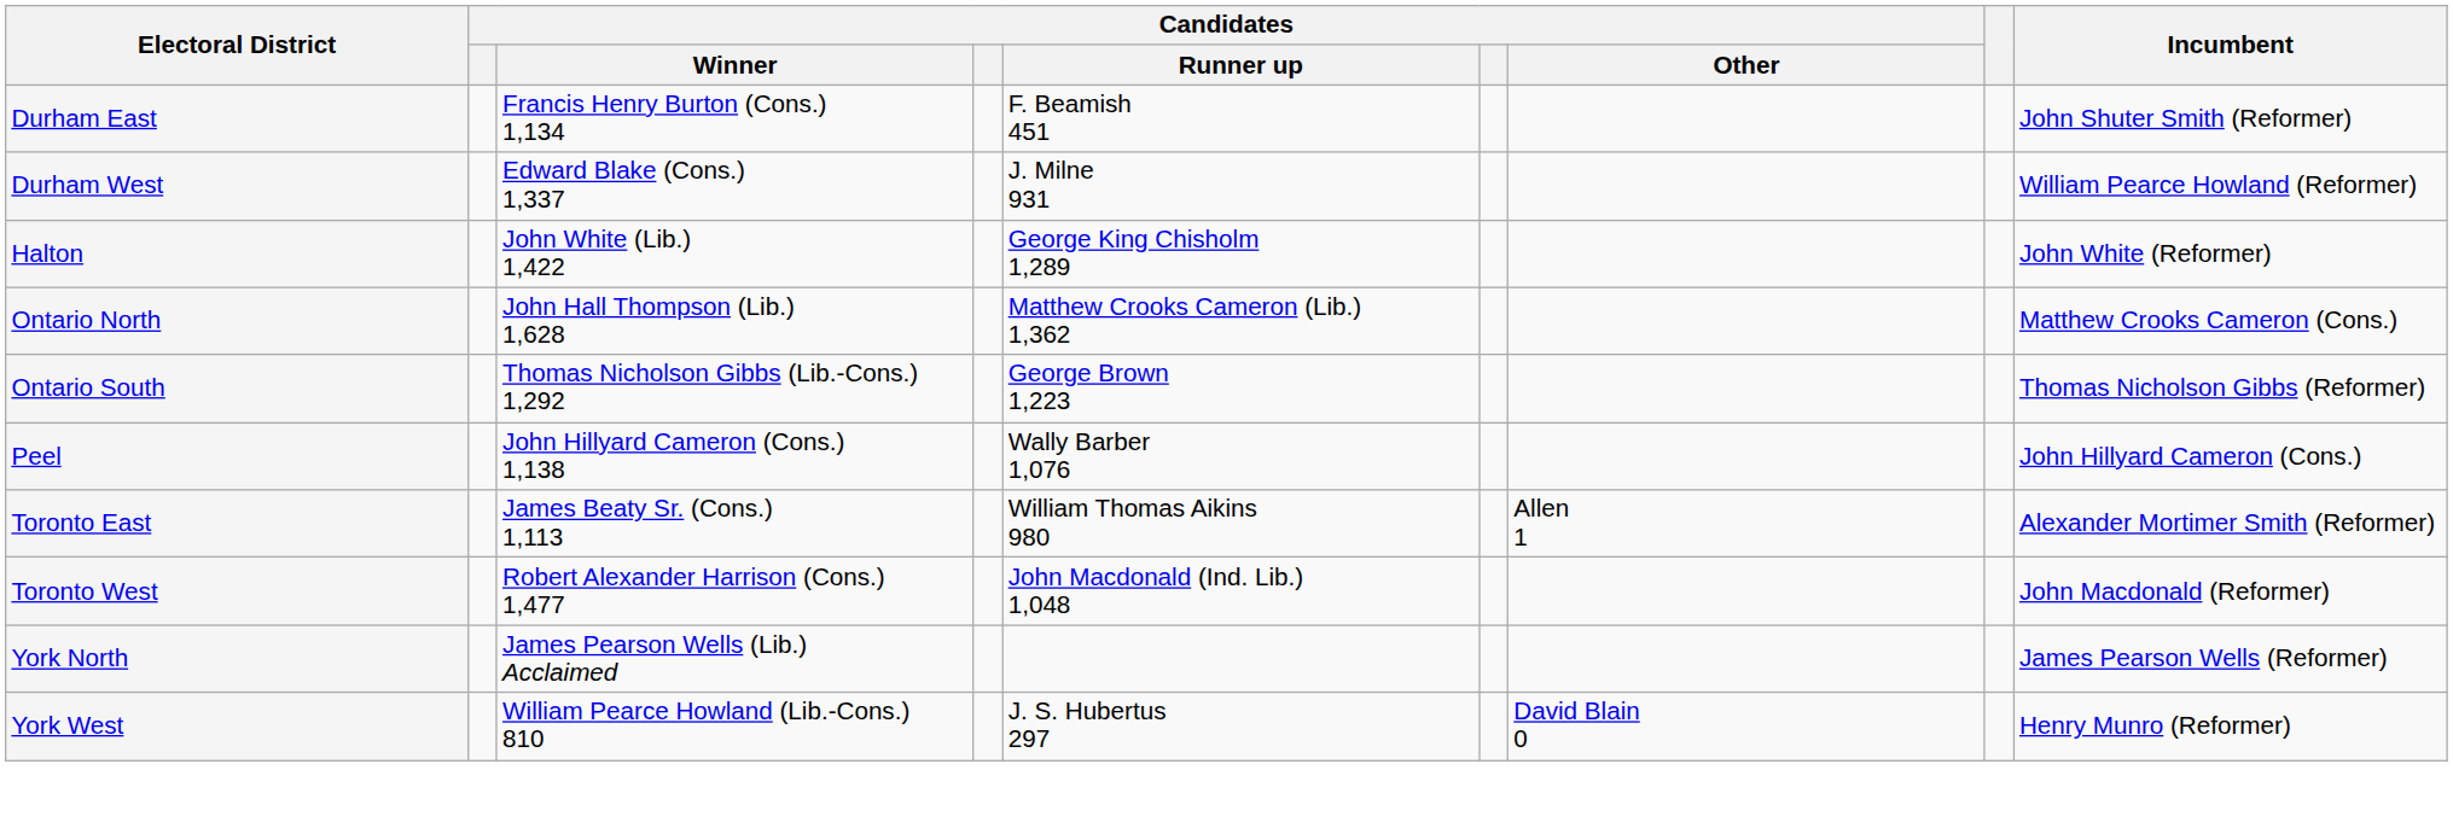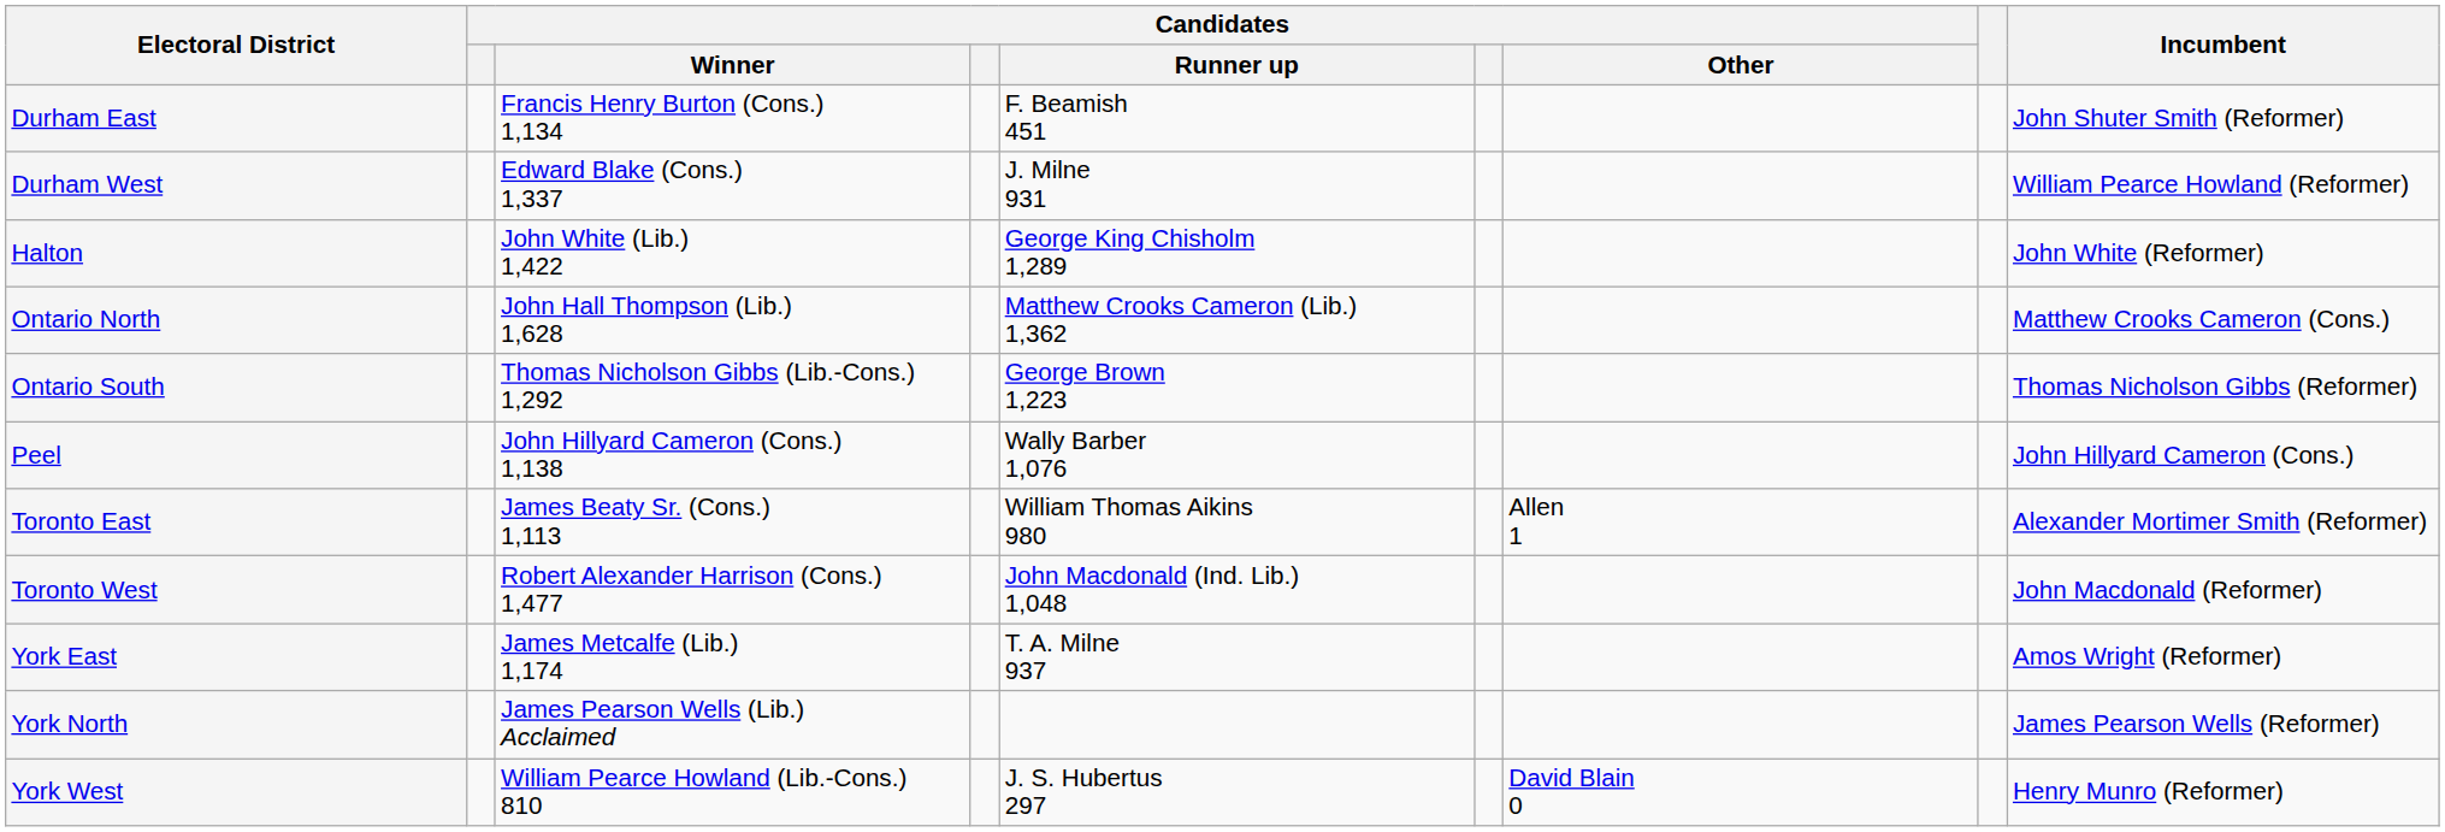+ row: York East | James Metcalfe (Lib.) 1,174 | T. A. Milne 937 | Amos Wright (Reformer)
